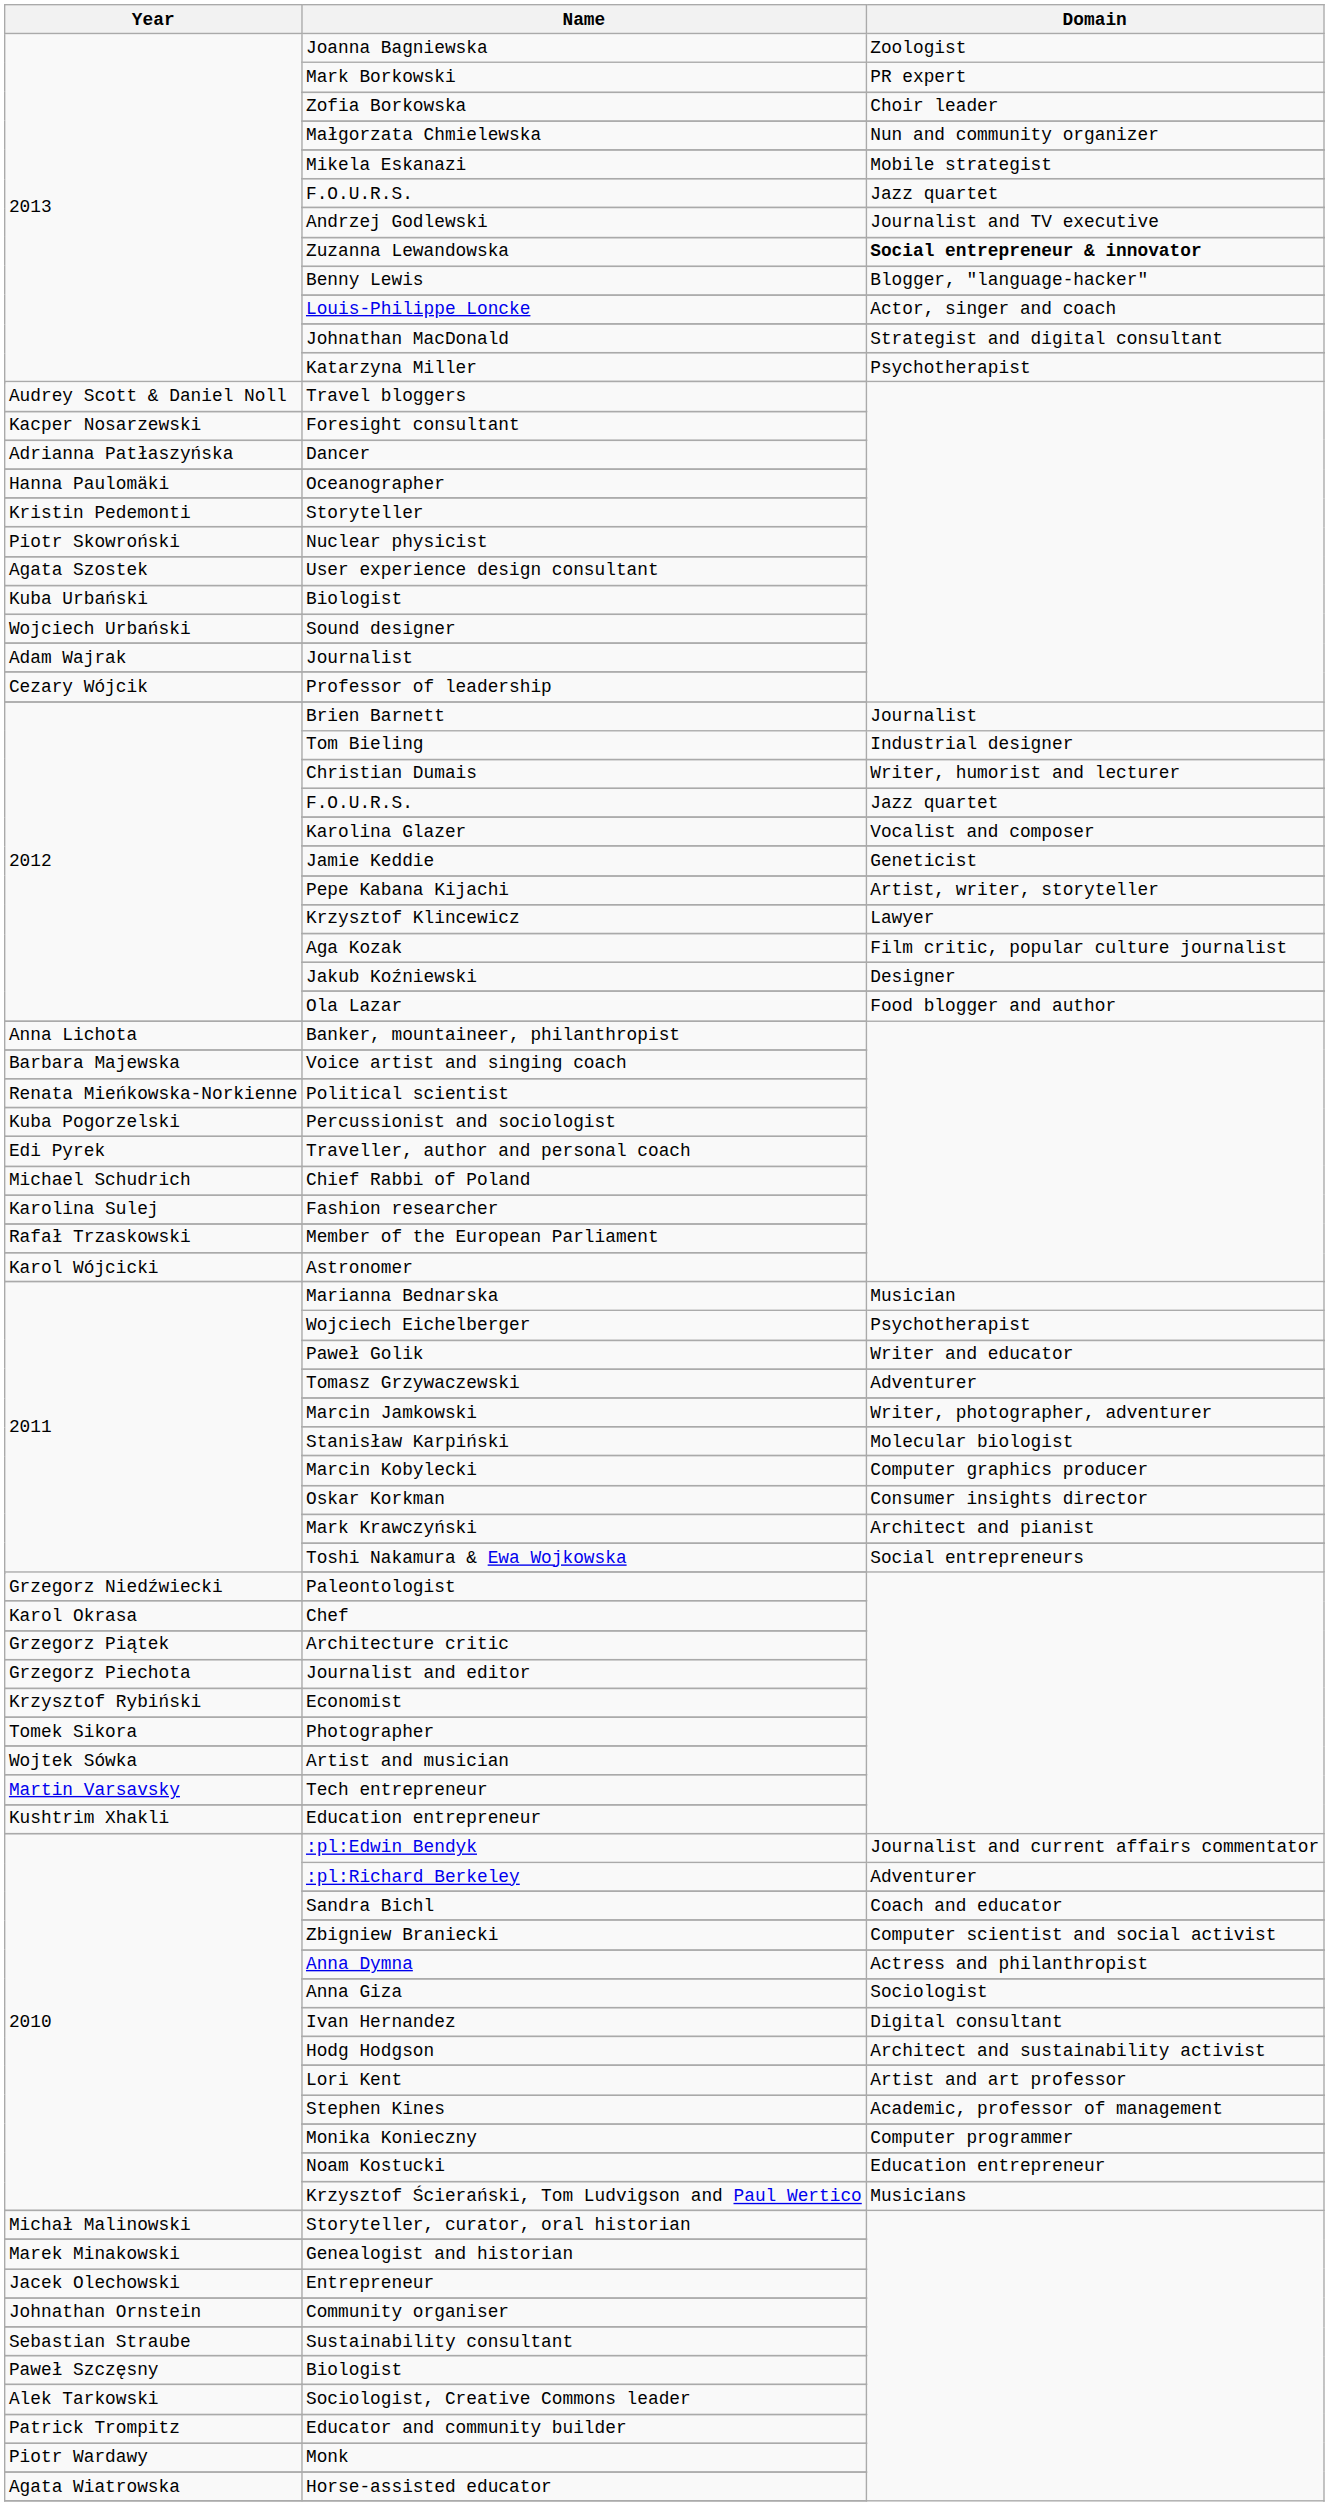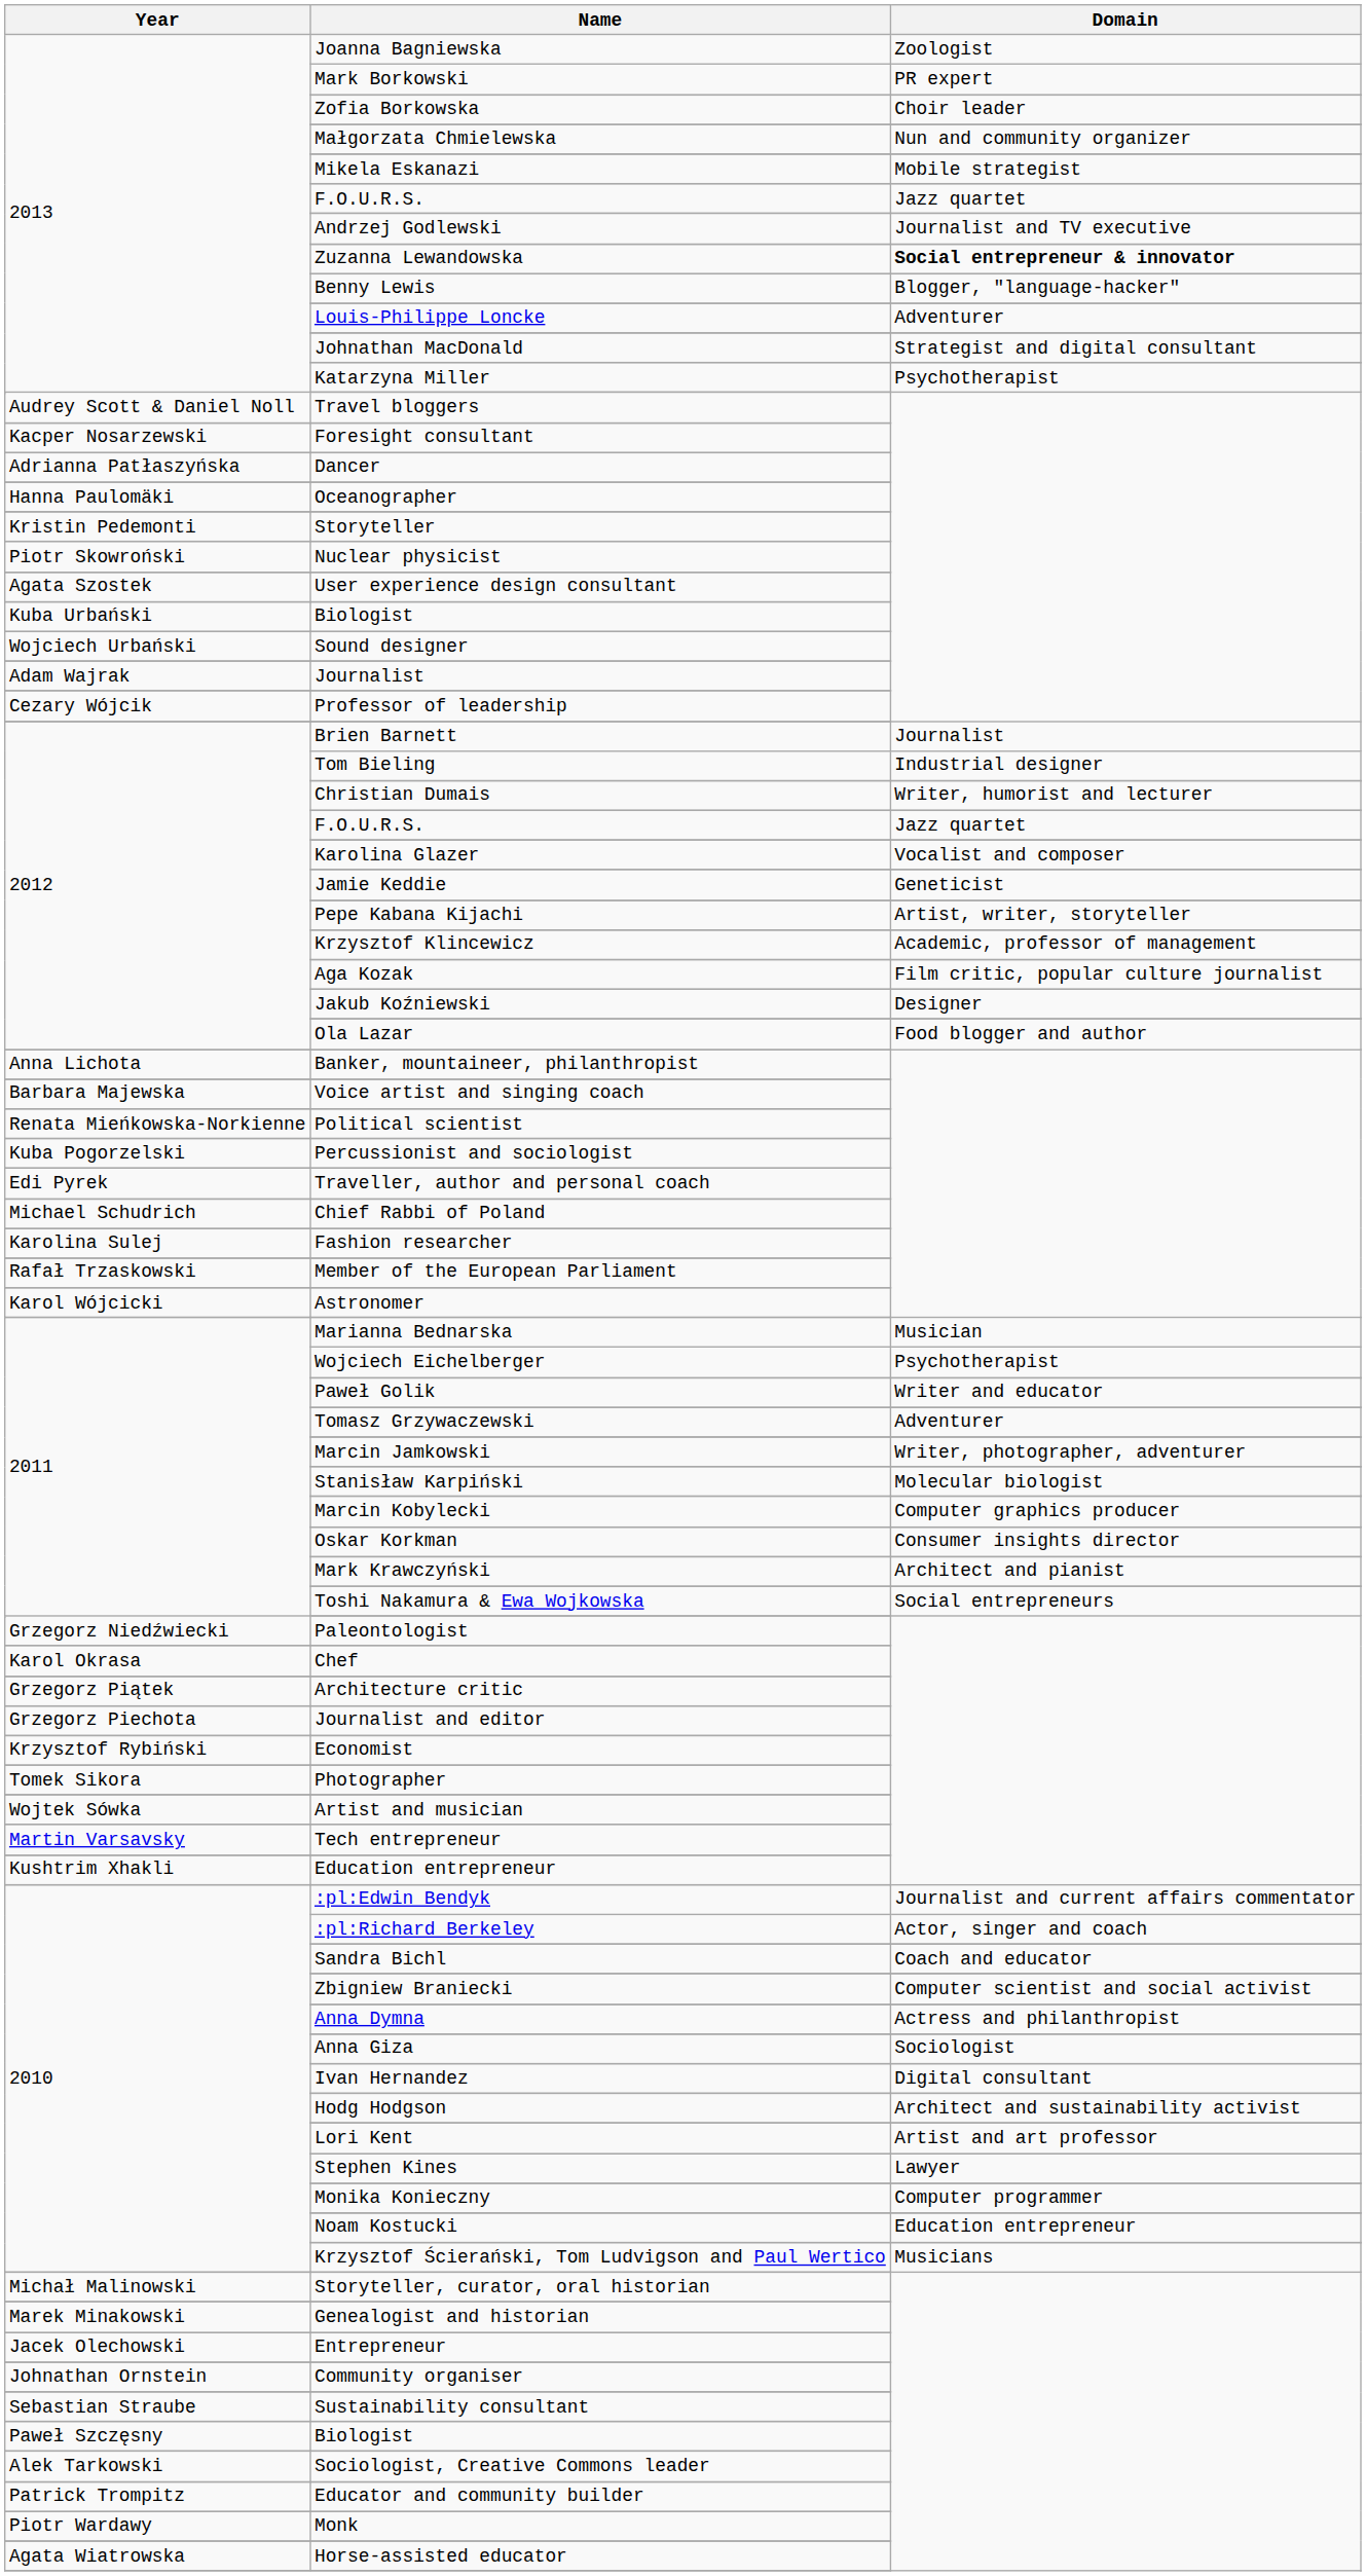Louis-Philippe Loncke | Domain: Actor, singer and coach -> Adventurer
Krzysztof Klincewicz | Domain: Lawyer -> Academic, professor of management
:pl:Richard Berkeley | Domain: Adventurer -> Actor, singer and coach
Stephen Kines | Domain: Academic, professor of management -> Lawyer
